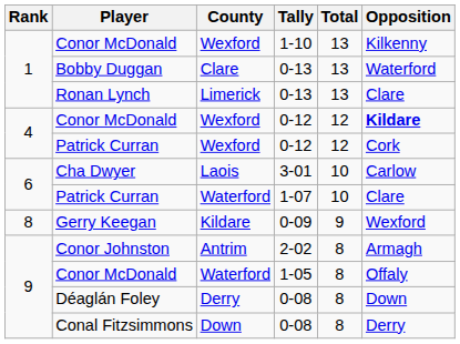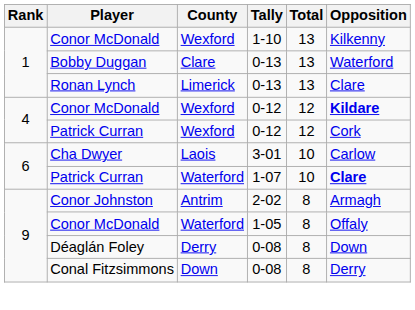Patrick Curran / 1-07 | Opposition: normal -> bold
- row: 8 | Gerry Keegan | Kildare | 0-09 | 9 | Wexford
